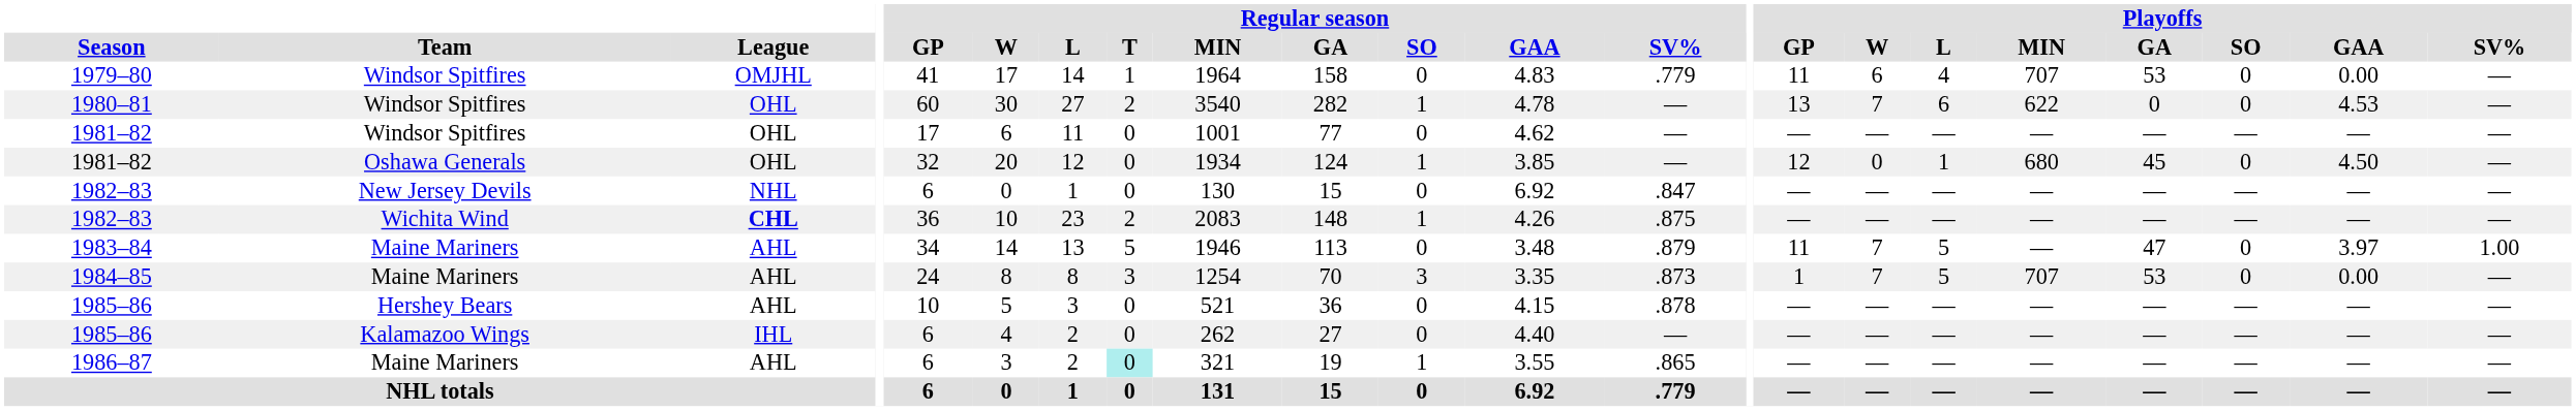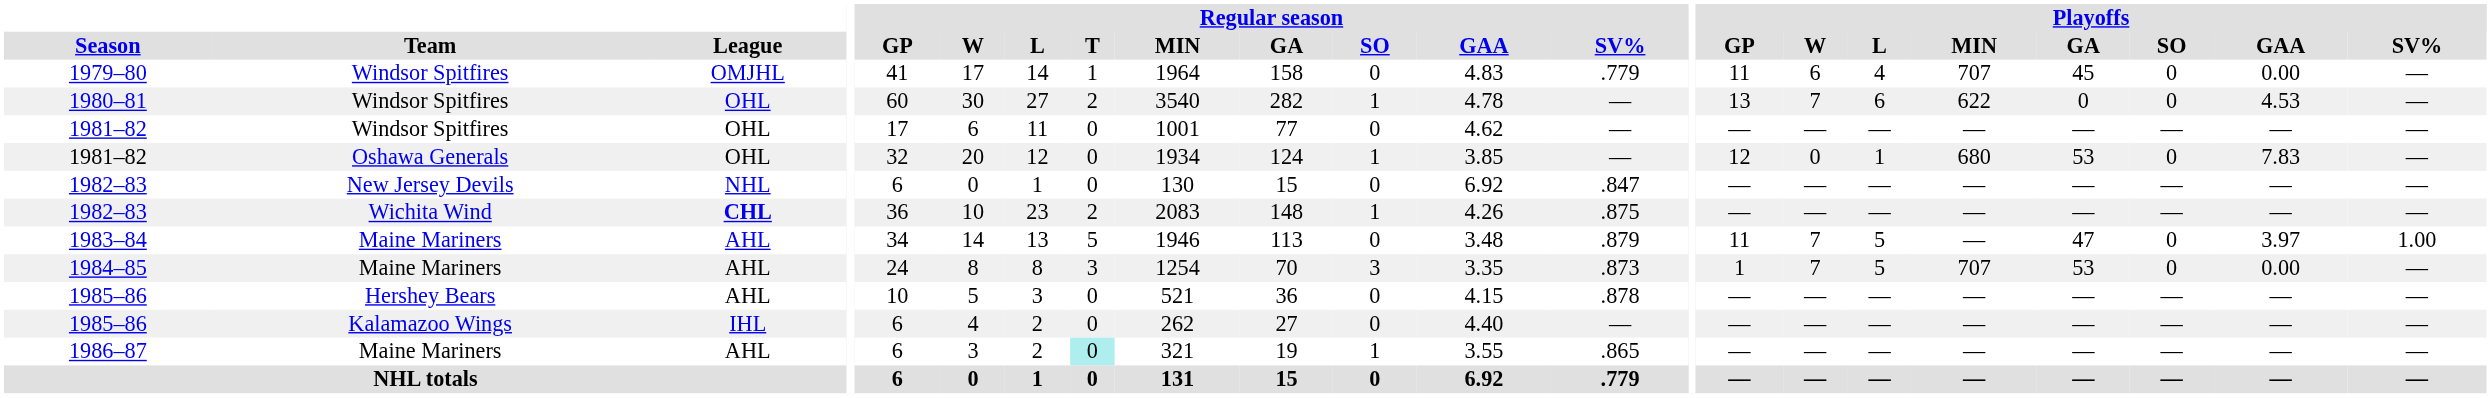1979–80 | Playoffs / GA: 53 -> 45
1981–82 / Oshawa Generals | Playoffs / GA: 45 -> 53
1981–82 / Oshawa Generals | Playoffs / GAA: 4.50 -> 7.83
